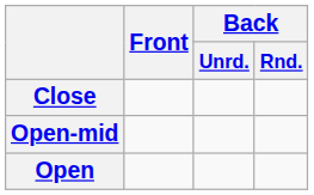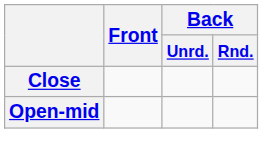- row: Open
